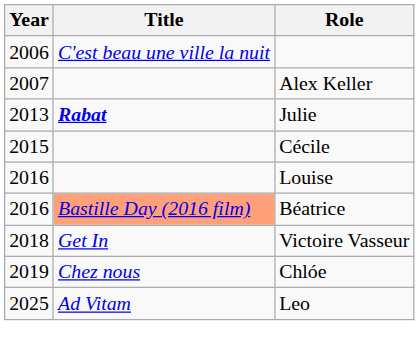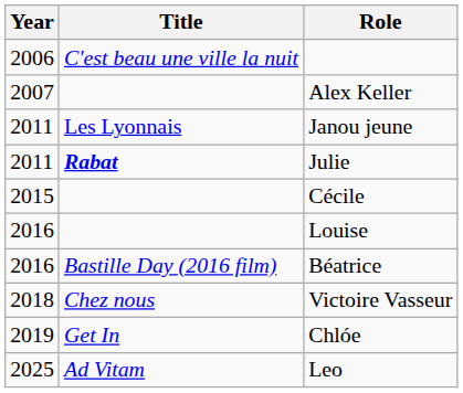+ row: 2011 | Les Lyonnais | Janou jeune
Julie | Year: 2013 -> 2011
Béatrice | Title: lightsalmon background -> no background
Victoire Vasseur | Title: Get In -> Chez nous
Chlóe | Title: Chez nous -> Get In
